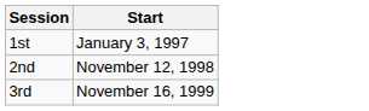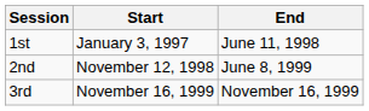+ column: End | June 11, 1998 | June 8, 1999 | November 16, 1999
